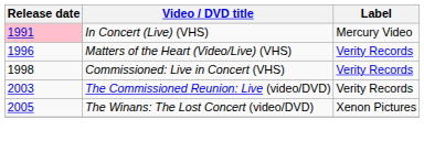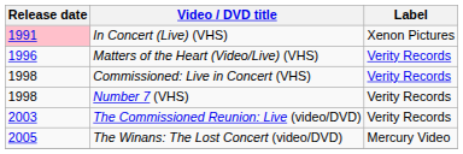In Concert (Live) (VHS) | Label: Mercury Video -> Xenon Pictures
+ row: 1998 | Number 7 (VHS) | Verity Records
The Winans: The Lost Concert (video/DVD) | Label: Xenon Pictures -> Mercury Video
